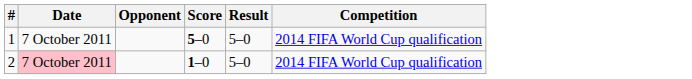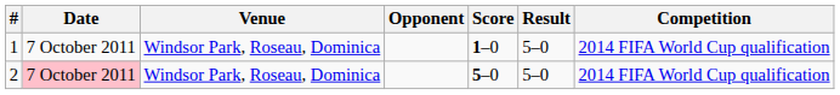+ column: Venue | Windsor Park, Roseau, Dominica | Windsor Park, Roseau, Dominica
1 | Score: 5–0 -> 1–0
2 | Score: 1–0 -> 5–0
